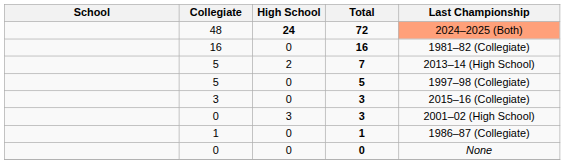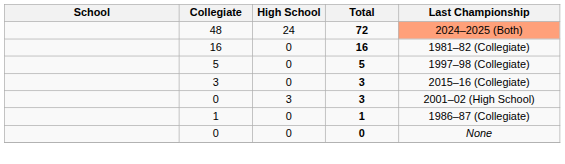72 | High School: bold -> normal
- row: 5 | 2 | 7 | 2013–14 (High School)
